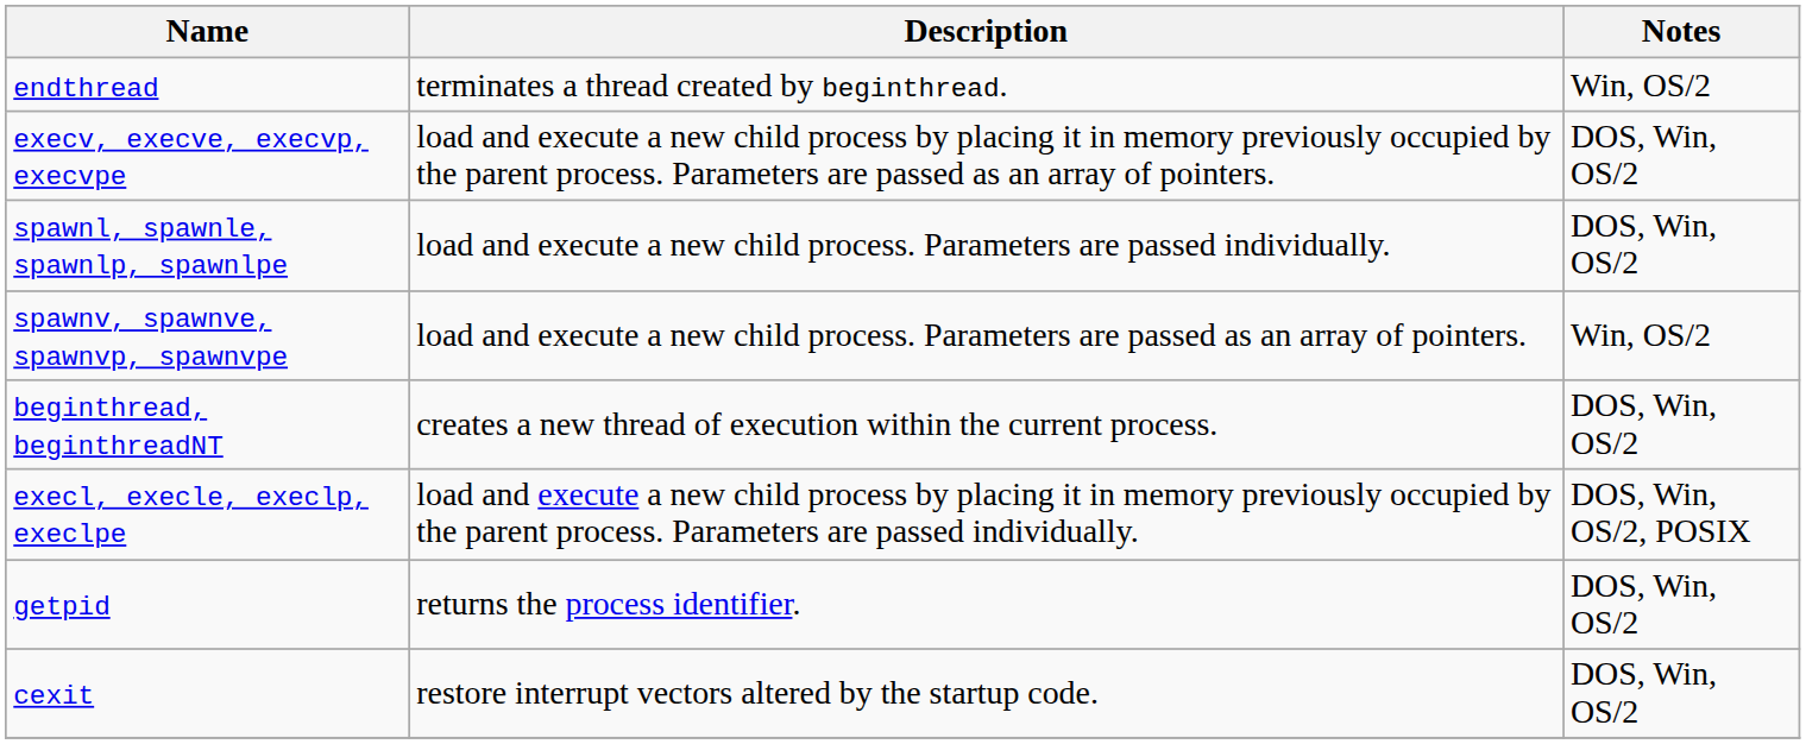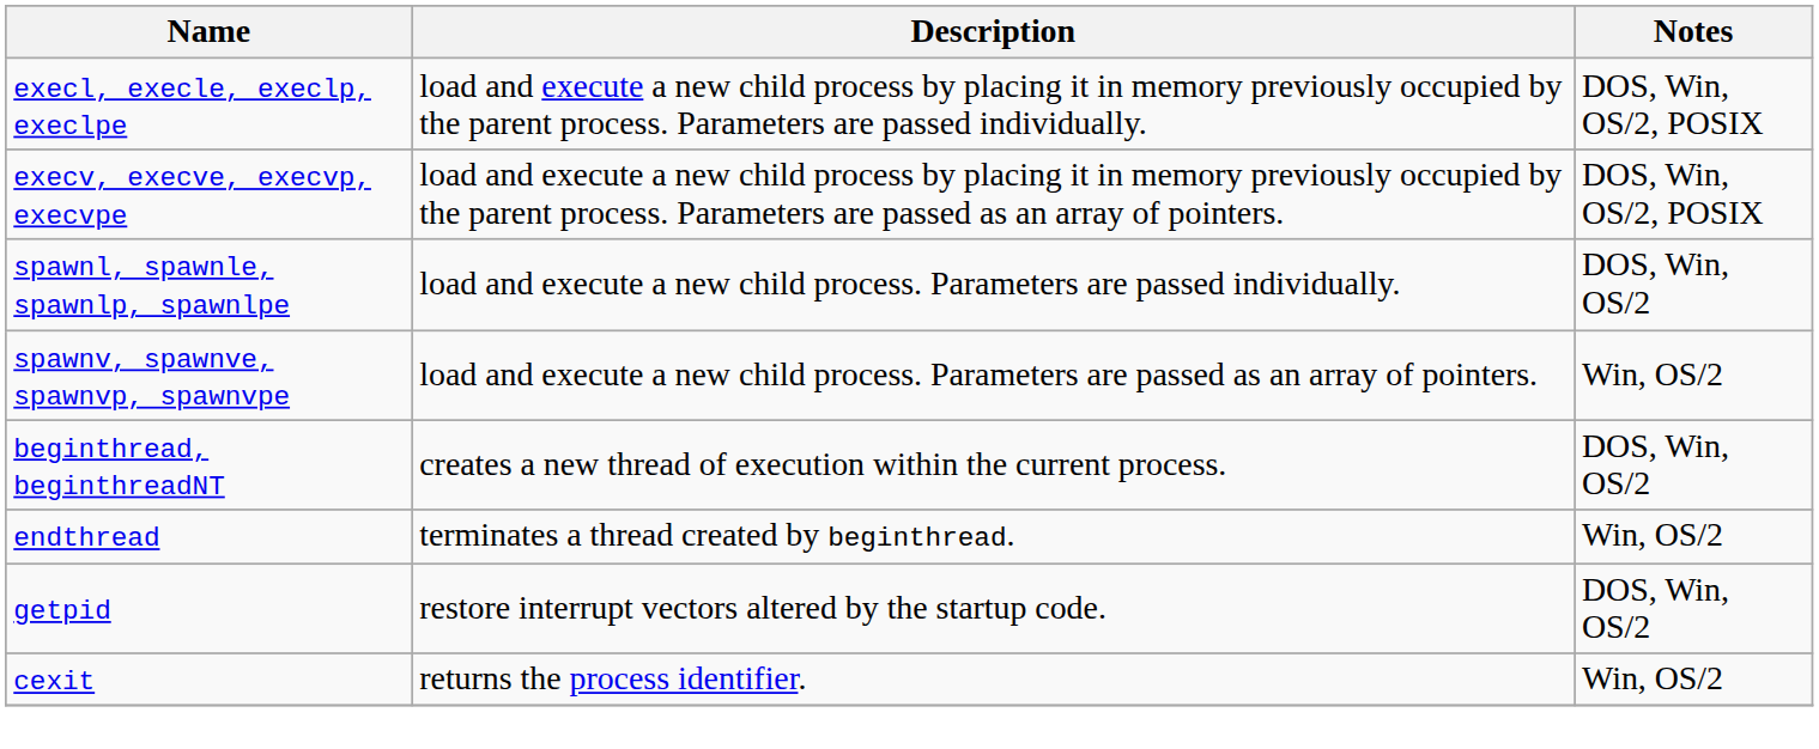rows swapped: execl, execle, execlp, execlpe <-> endthread
execv, execve, execvp, execvpe | Notes: DOS, Win, OS/2 -> DOS, Win, OS/2, POSIX
getpid | Description: returns the process identifier. -> restore interrupt vectors altered by the startup code.
cexit | Description: restore interrupt vectors altered by the startup code. -> returns the process identifier.
cexit | Notes: DOS, Win, OS/2 -> Win, OS/2
